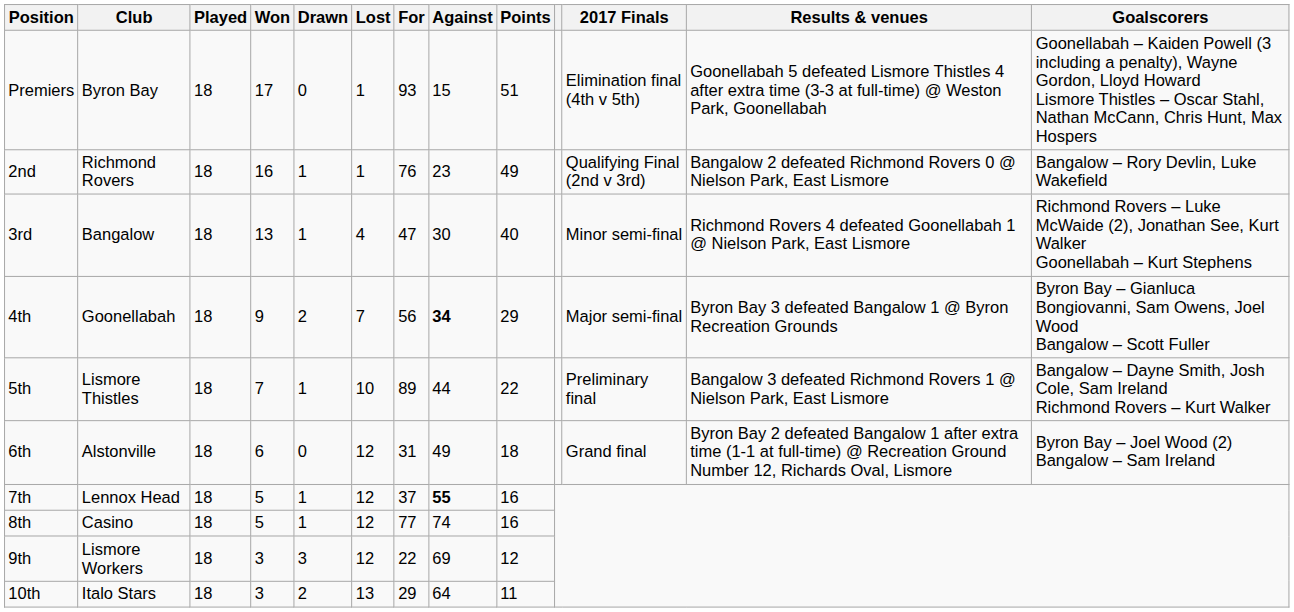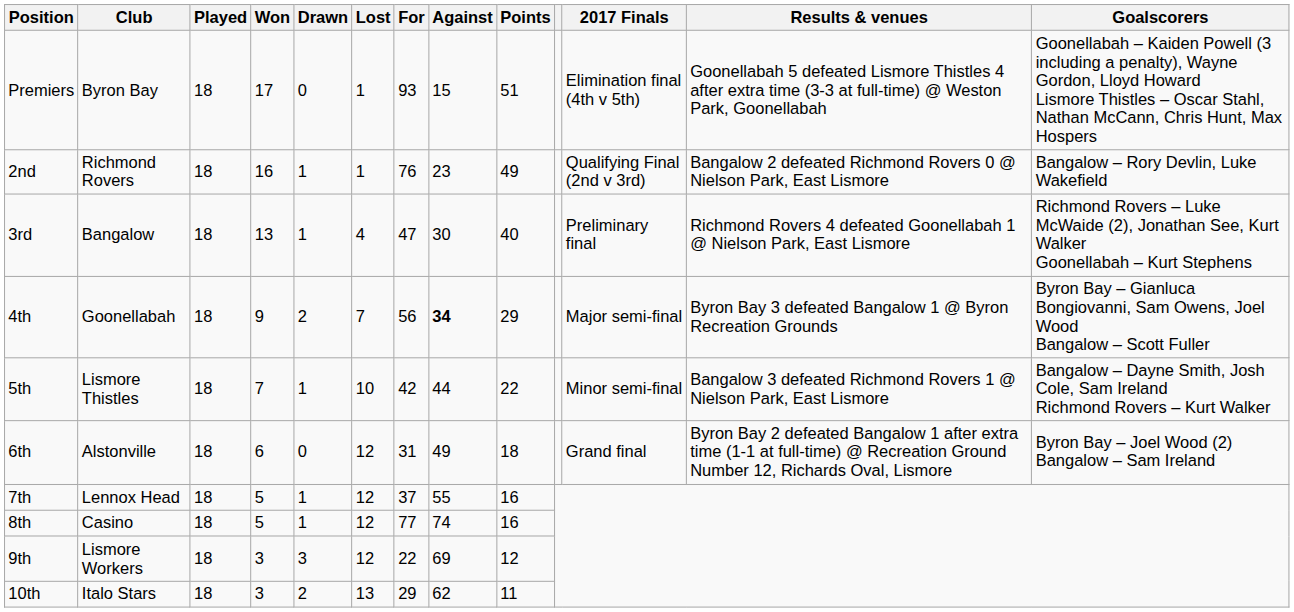3rd | 2017 Finals: Minor semi-final -> Preliminary final
5th | For: 89 -> 42
5th | 2017 Finals: Preliminary final -> Minor semi-final
7th | Against: bold -> normal
10th | Against: 64 -> 62
